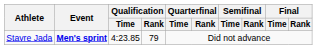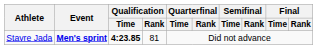Stavre Jada | Qualification / Time: normal -> bold
Stavre Jada | Qualification / Rank: 79 -> 81
